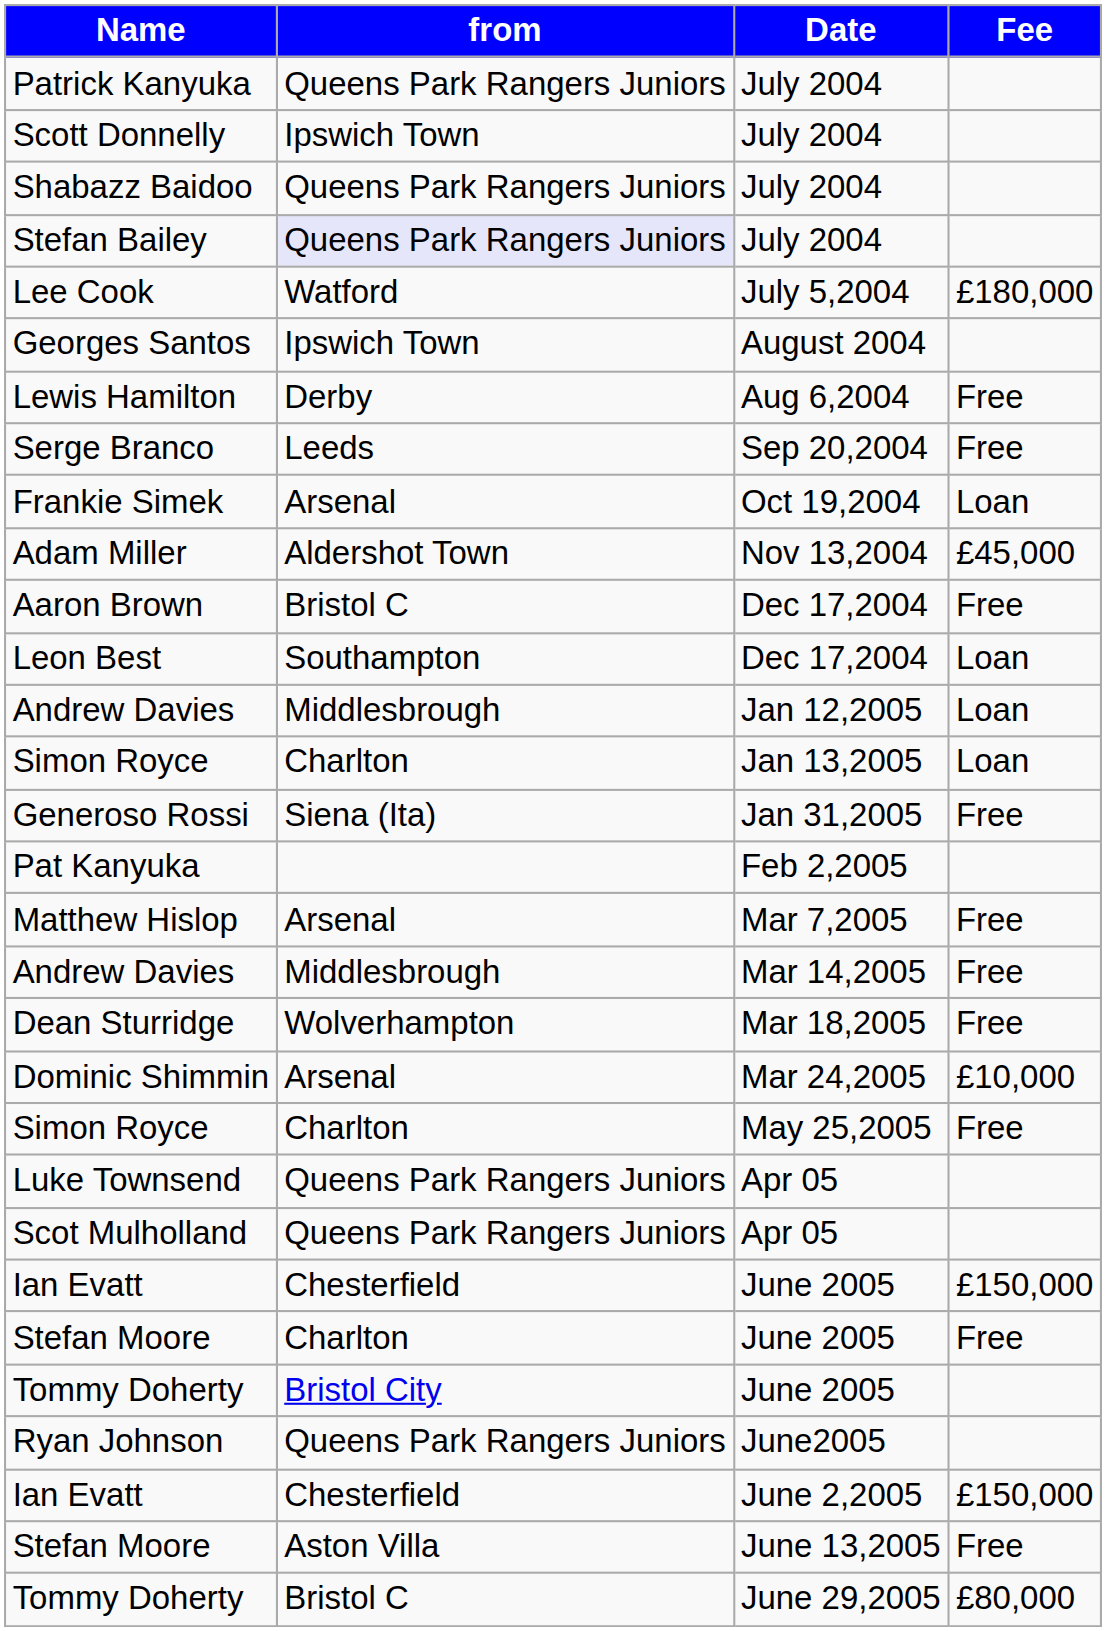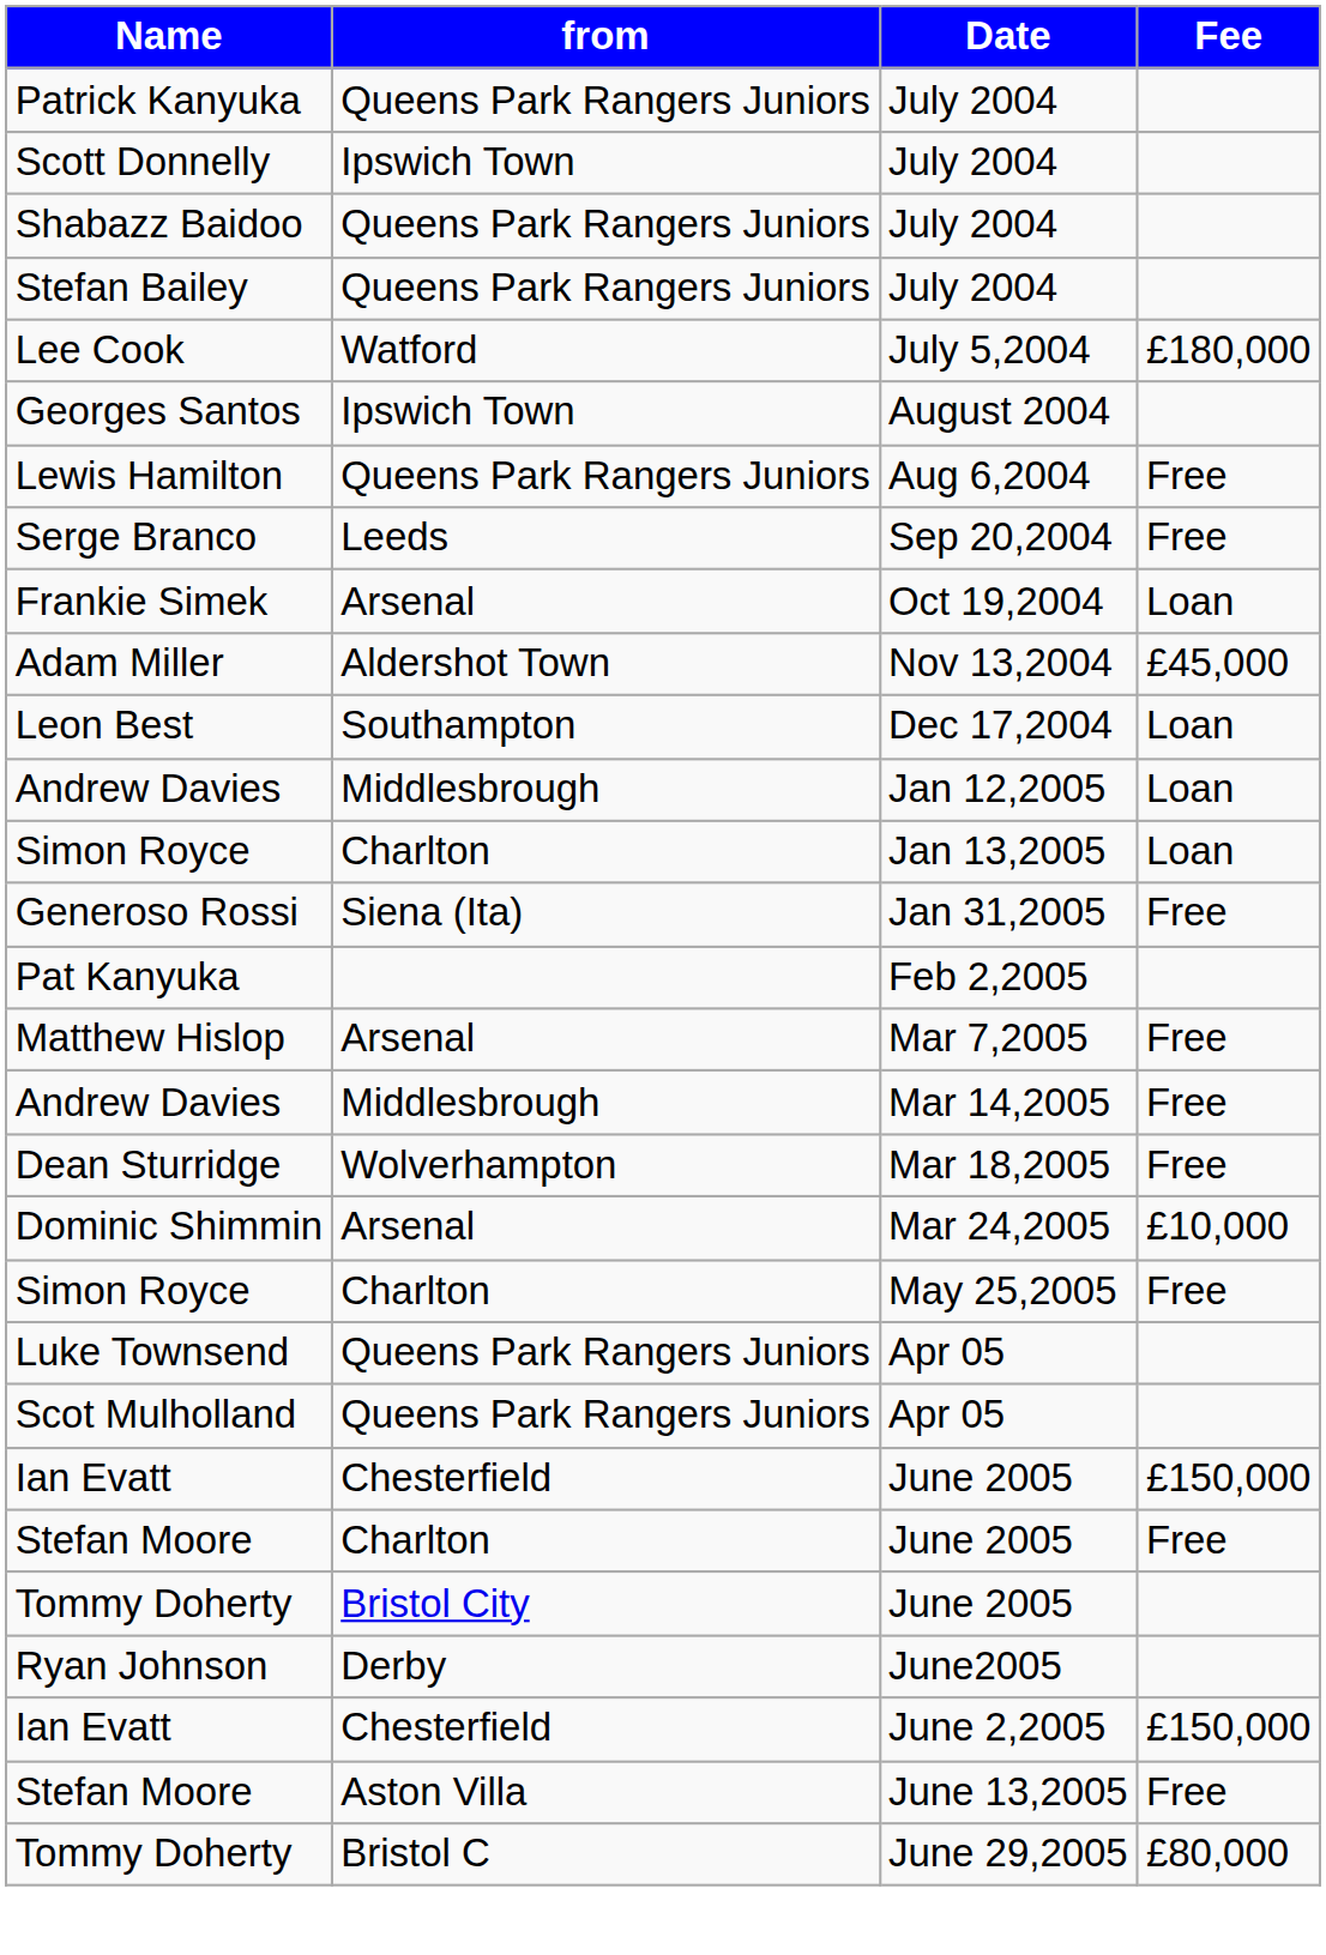Stefan Bailey | from: lavender background -> no background
Lewis Hamilton | from: Derby -> Queens Park Rangers Juniors
- row: Aaron Brown | Bristol C | Dec 17,2004 | Free
Ryan Johnson | from: Queens Park Rangers Juniors -> Derby
